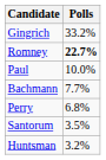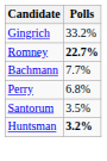- row: Paul | 10.0%
Huntsman | Polls: normal -> bold
